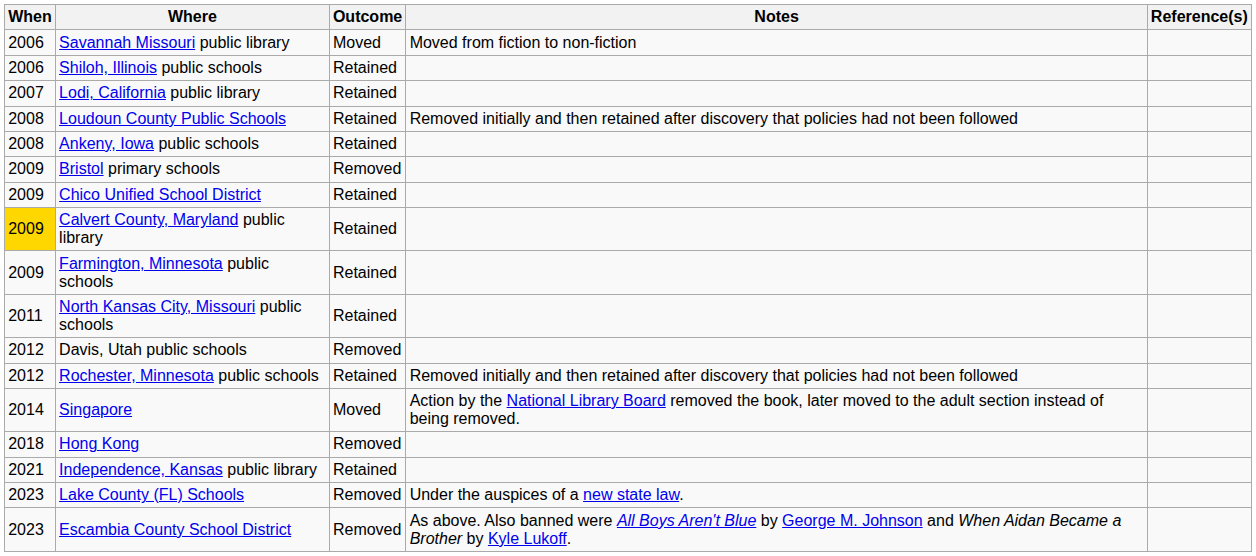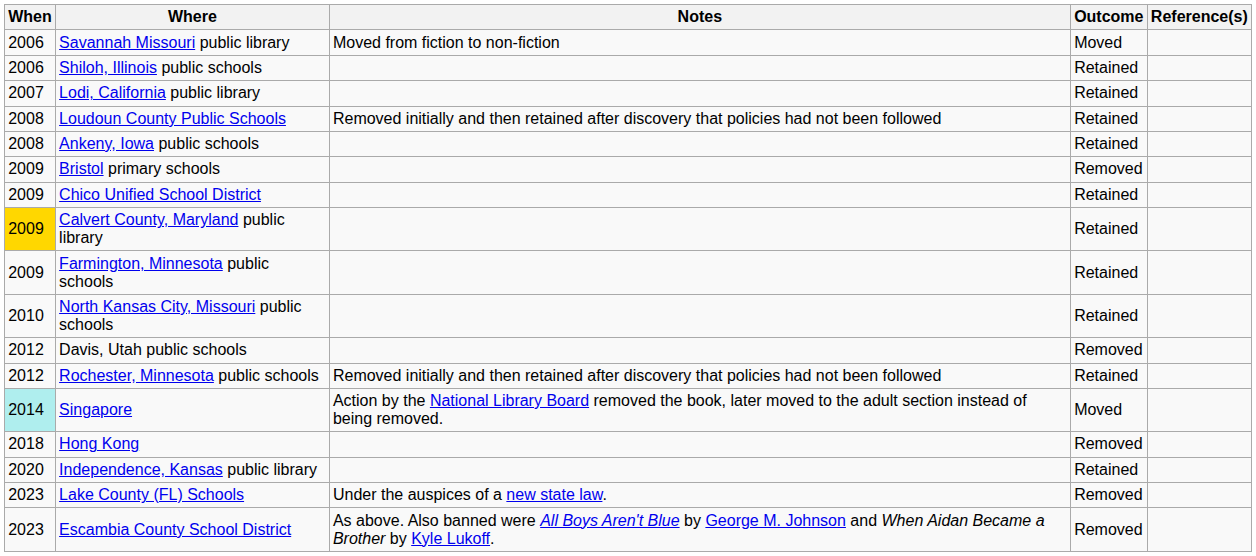columns swapped: Outcome <-> Notes
North Kansas City, Missouri public schools | When: 2011 -> 2010
Singapore | When: no background -> paleturquoise background
Independence, Kansas public library | When: 2021 -> 2020
